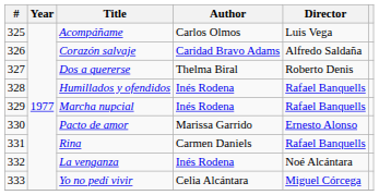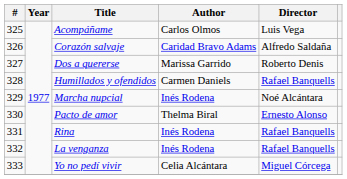Dos a quererse | Author: Thelma Biral -> Marissa Garrido
Humillados y ofendidos | Author: Inés Rodena -> Carmen Daniels
Marcha nupcial | Director: Rafael Banquells -> Noé Alcántara
Pacto de amor | Author: Marissa Garrido -> Thelma Biral
Rina | Author: Carmen Daniels -> Inés Rodena
La venganza | Director: Noé Alcántara -> Rafael Banquells
